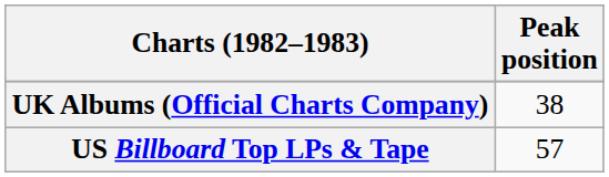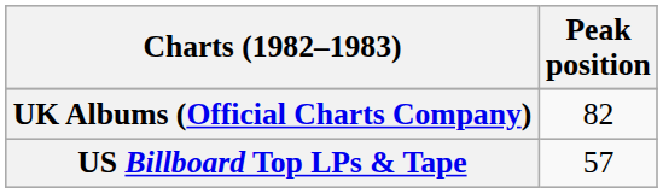UK Albums (Official Charts Company) | Peak position: 38 -> 82
